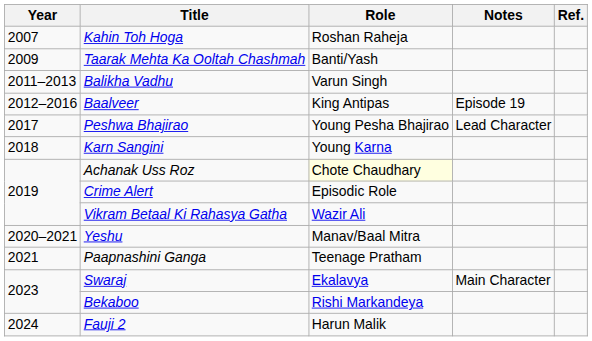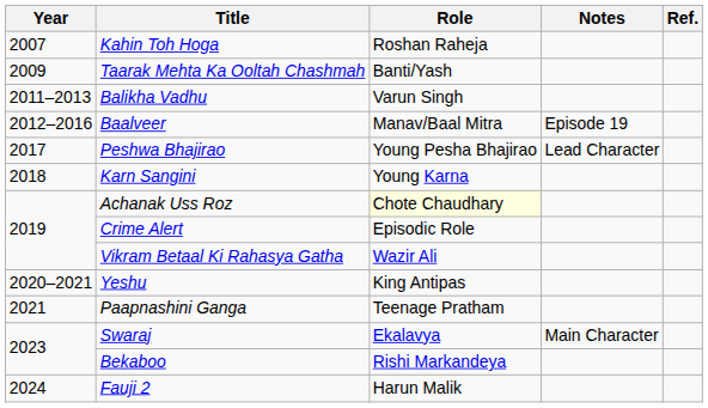Baalveer | Role: King Antipas -> Manav/Baal Mitra
Yeshu | Role: Manav/Baal Mitra -> King Antipas
